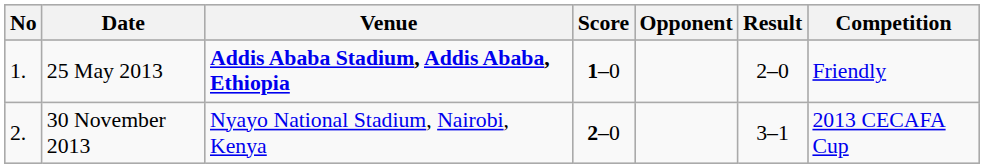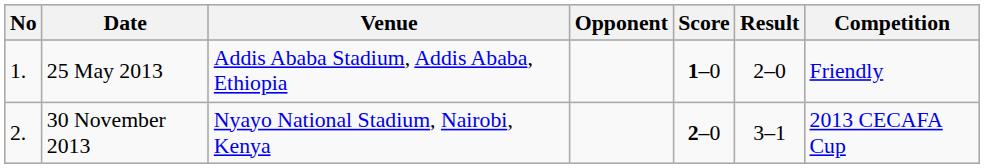columns swapped: Opponent <-> Score
25 May 2013 | Venue: bold -> normal
